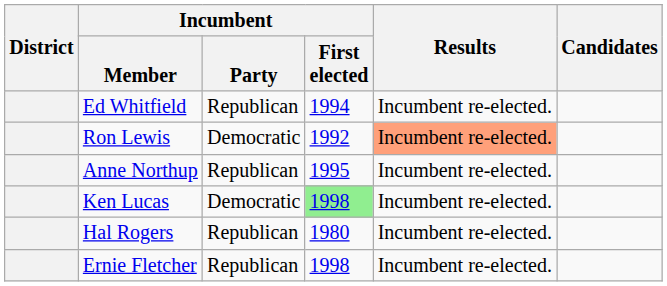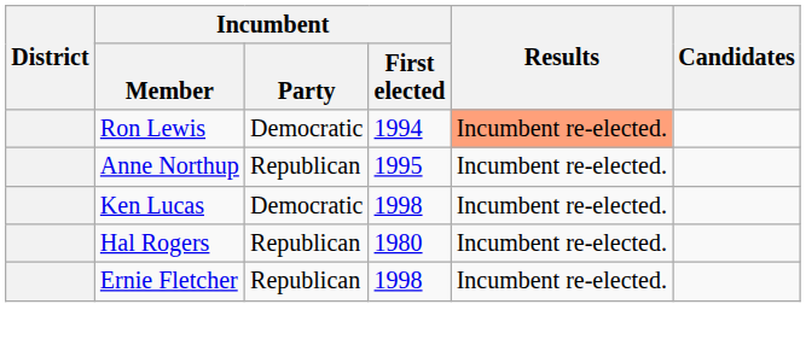- row: Ed Whitfield | Republican | 1994 | Incumbent re-elected.
Ron Lewis | Incumbent / First elected: 1992 -> 1994
Ken Lucas | Incumbent / First elected: lightgreen background -> no background
